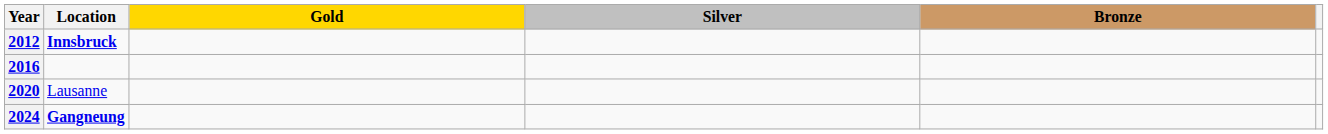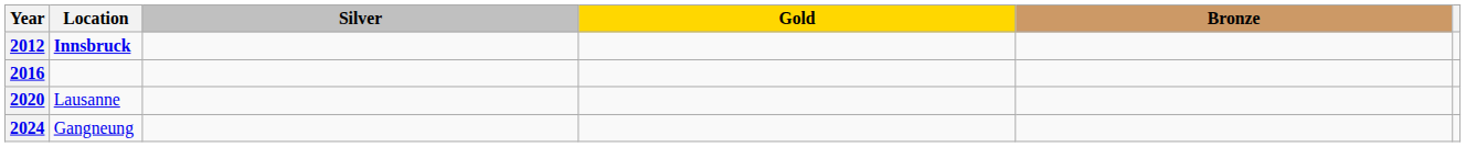columns swapped: Gold <-> Silver
2024 | Location: bold -> normal
